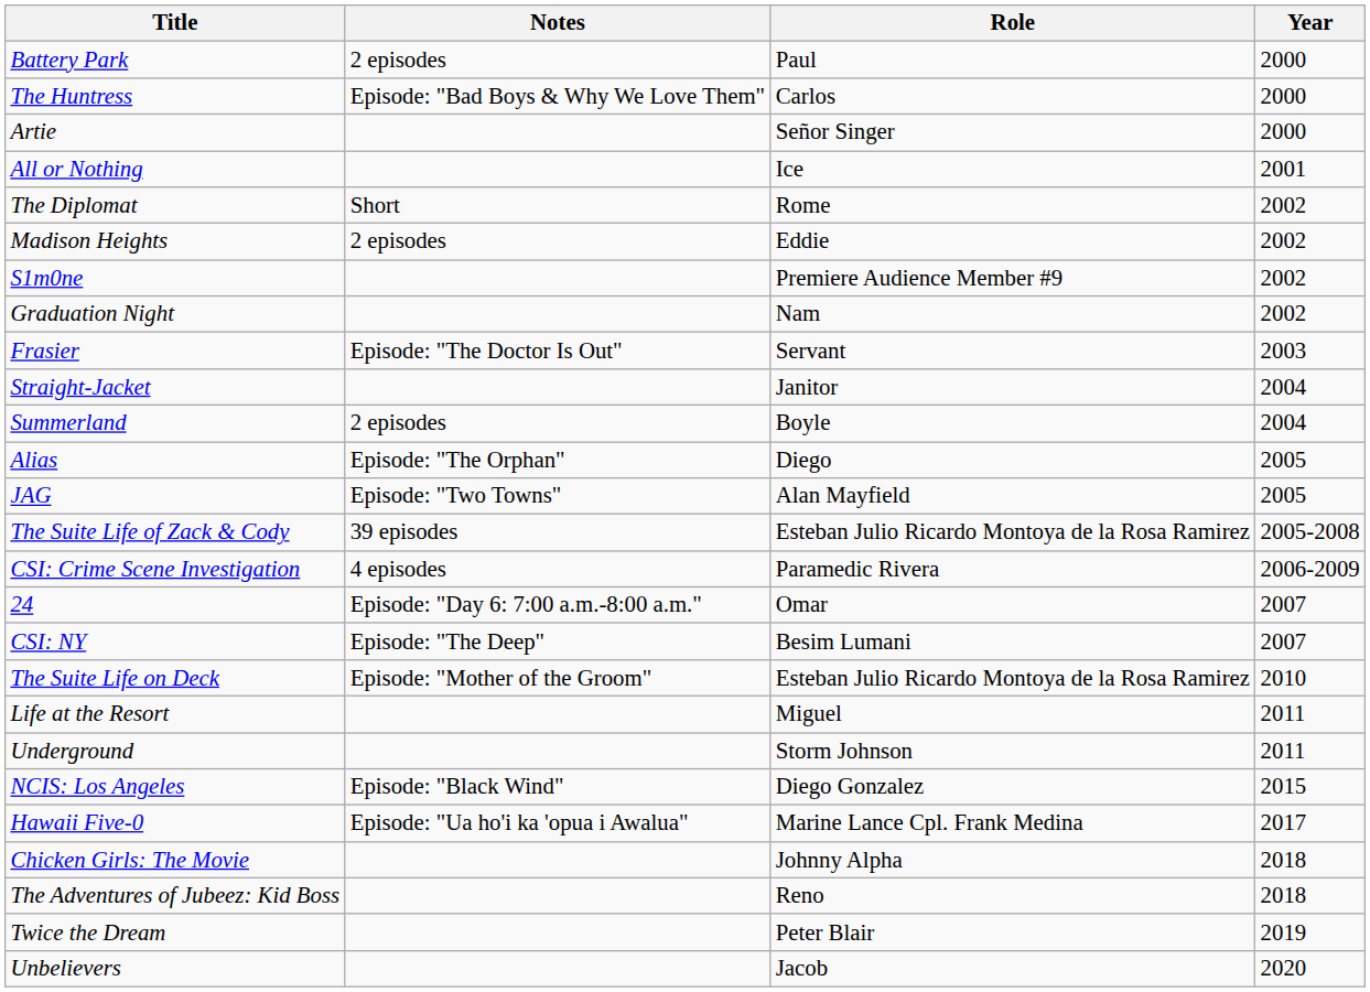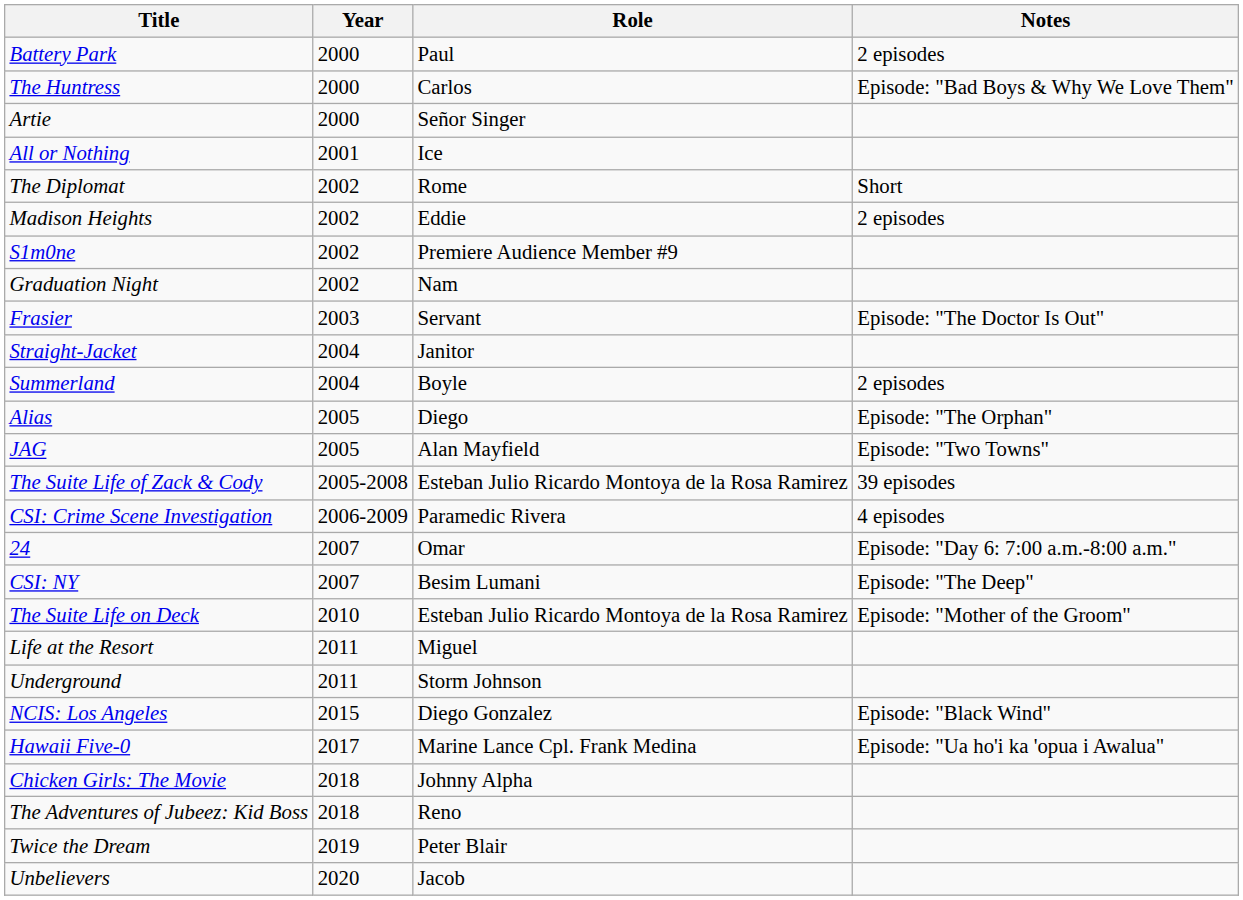columns swapped: Year <-> Notes
